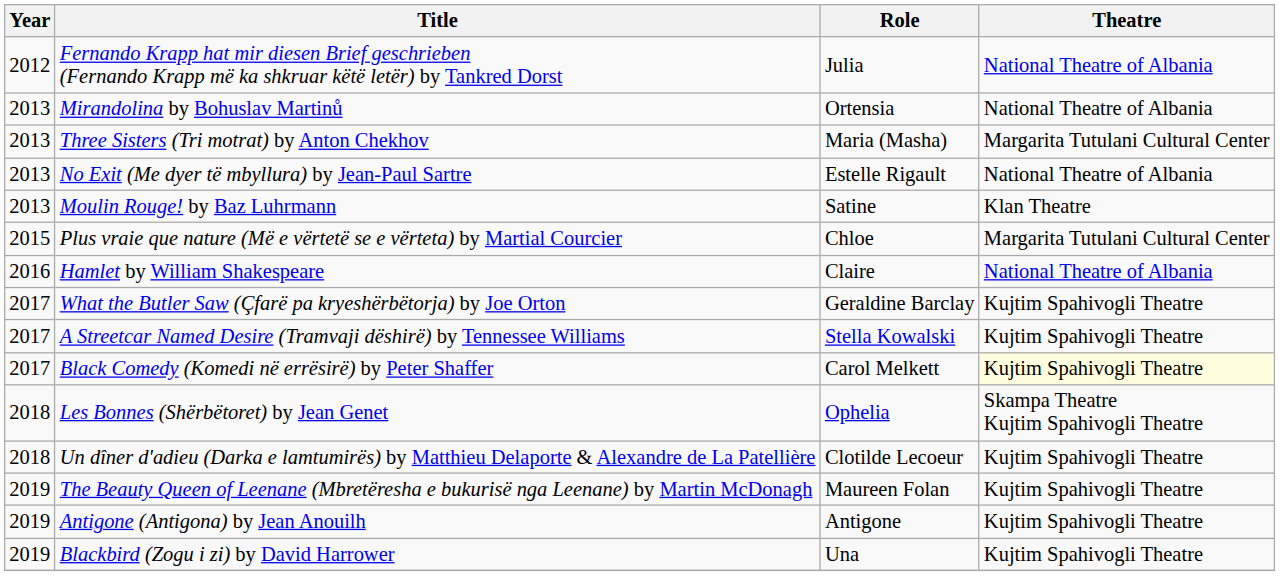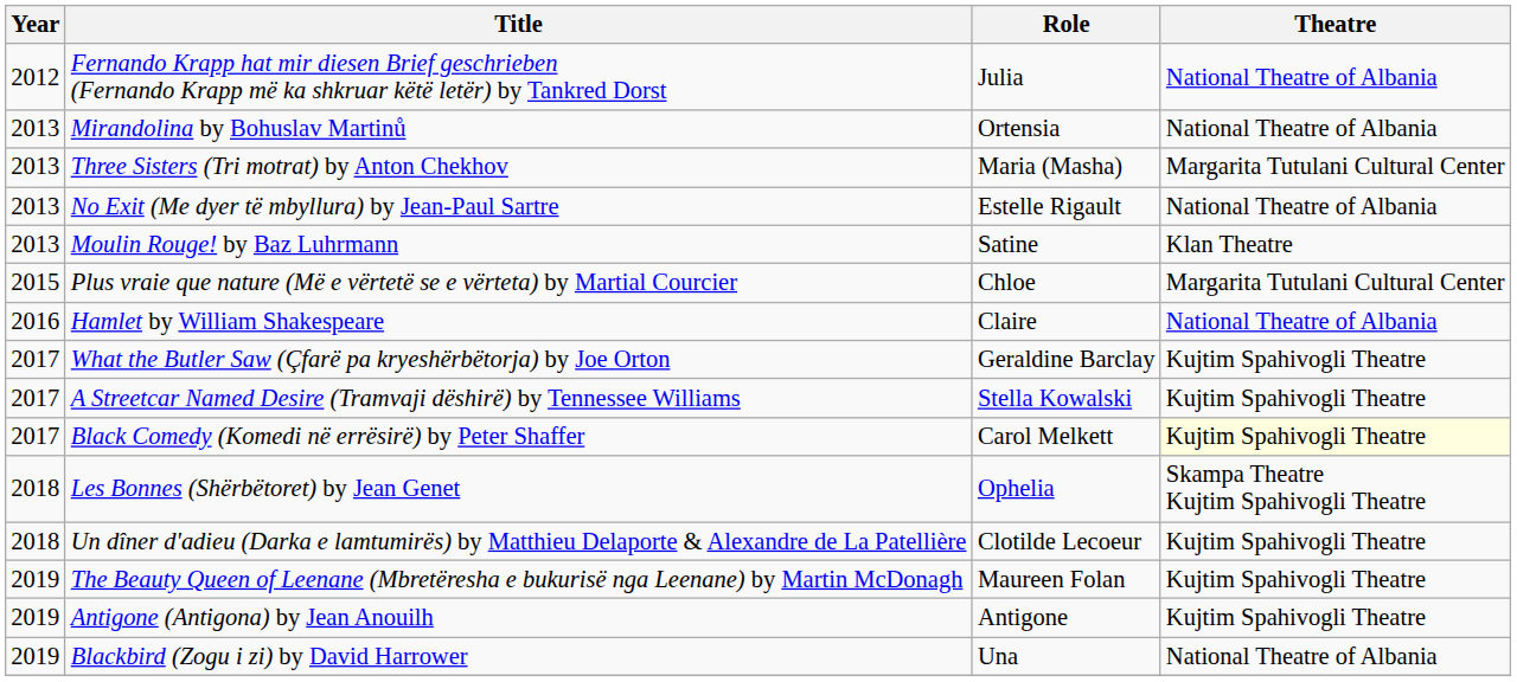Blackbird (Zogu i zi) by David Harrower | Theatre: Kujtim Spahivogli Theatre -> National Theatre of Albania
